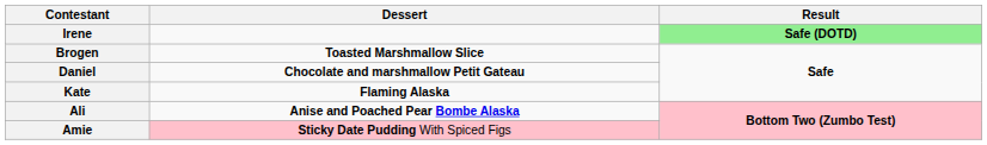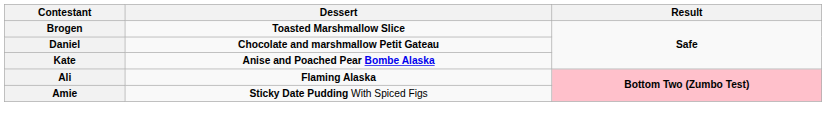- row: Irene | Safe (DOTD)
Kate | Dessert: Flaming Alaska -> Anise and Poached Pear Bombe Alaska
Ali | Dessert: Anise and Poached Pear Bombe Alaska -> Flaming Alaska
Amie | Dessert: pink background -> no background
